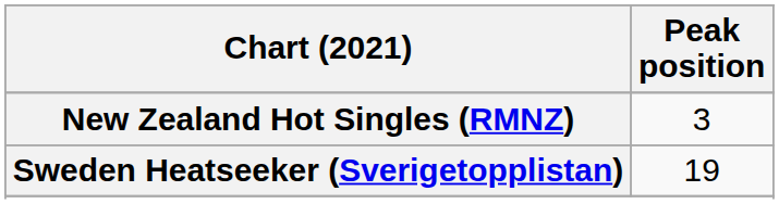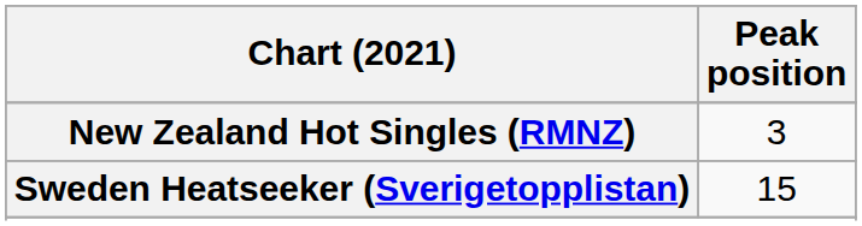Sweden Heatseeker (Sverigetopplistan) | Peak position: 19 -> 15
